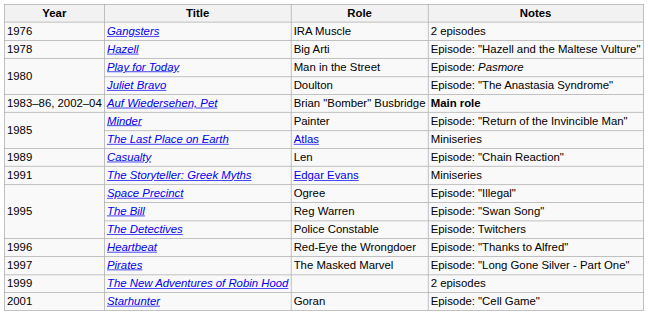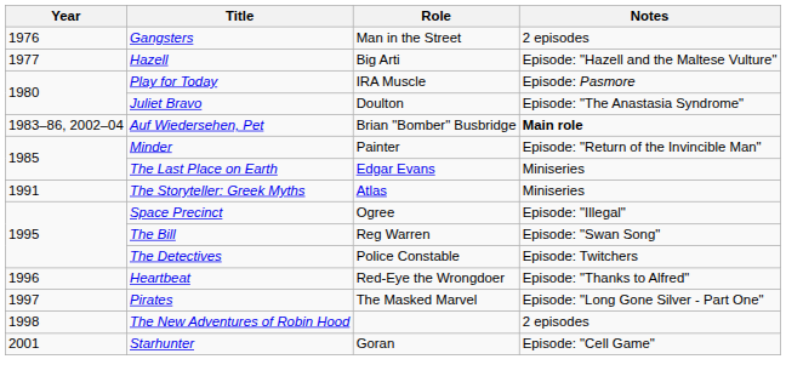Gangsters | Role: IRA Muscle -> Man in the Street
Hazell | Year: 1978 -> 1977
Play for Today | Role: Man in the Street -> IRA Muscle
The Last Place on Earth | Role: Atlas -> Edgar Evans
- row: 1989 | Casualty | Len | Episode: "Chain Reaction"
The Storyteller: Greek Myths | Role: Edgar Evans -> Atlas
The New Adventures of Robin Hood | Year: 1999 -> 1998
